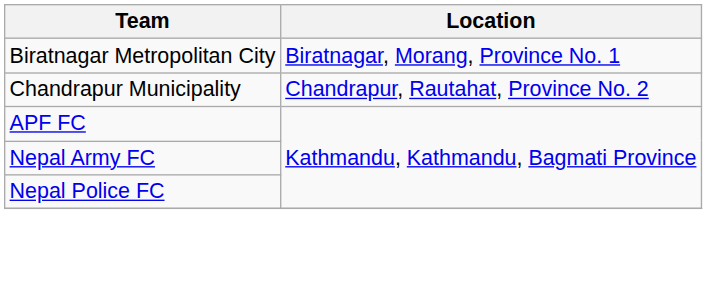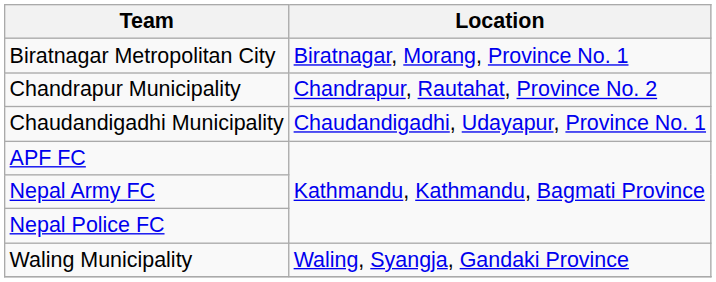+ row: Chaudandigadhi Municipality | Chaudandigadhi, Udayapur, Province No. 1
+ row: Waling Municipality | Waling, Syangja, Gandaki Province
